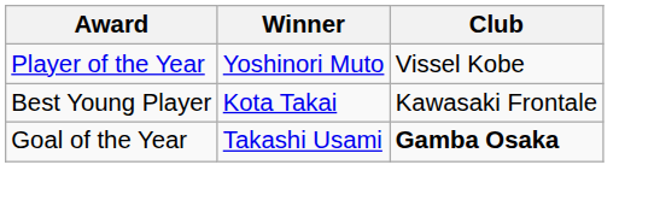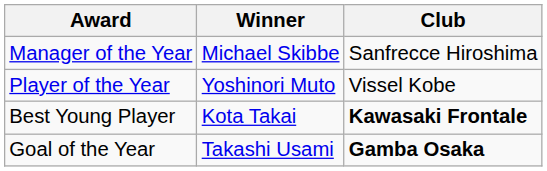+ row: Manager of the Year | Michael Skibbe | Sanfrecce Hiroshima
Best Young Player | Club: normal -> bold
